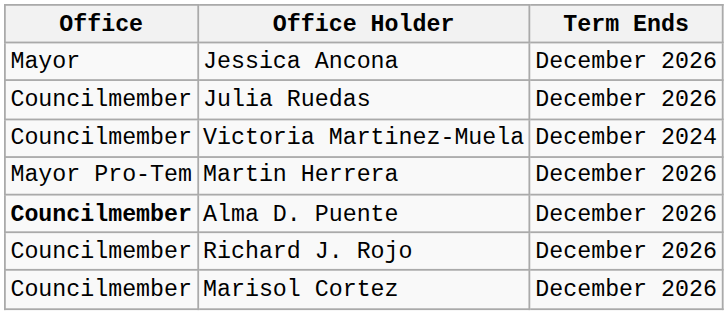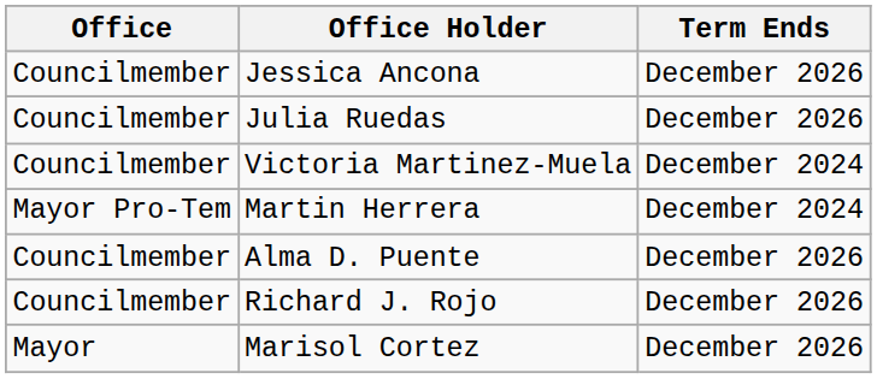Jessica Ancona | Office: Mayor -> Councilmember
Martin Herrera | Term Ends: December 2026 -> December 2024
Alma D. Puente | Office: bold -> normal
Marisol Cortez | Office: Councilmember -> Mayor
